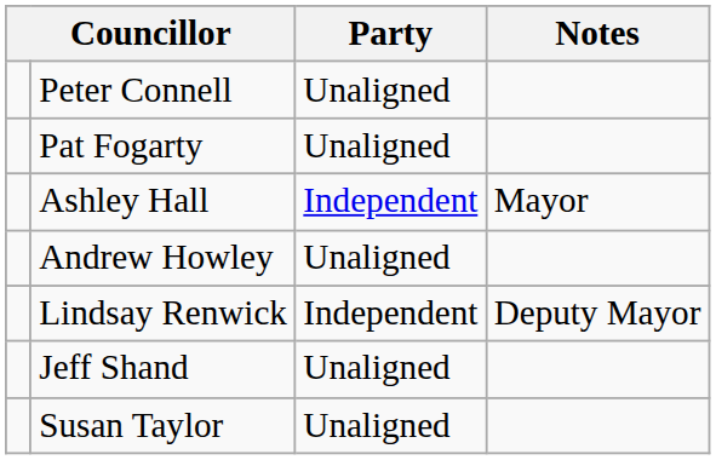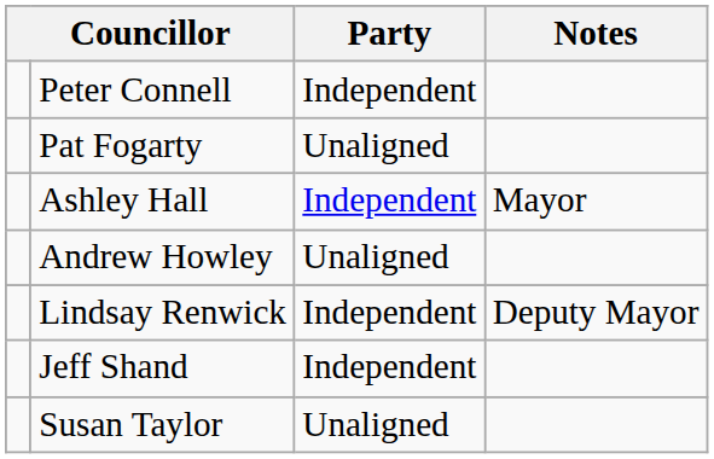Peter Connell | Party: Unaligned -> Independent
Jeff Shand | Party: Unaligned -> Independent
